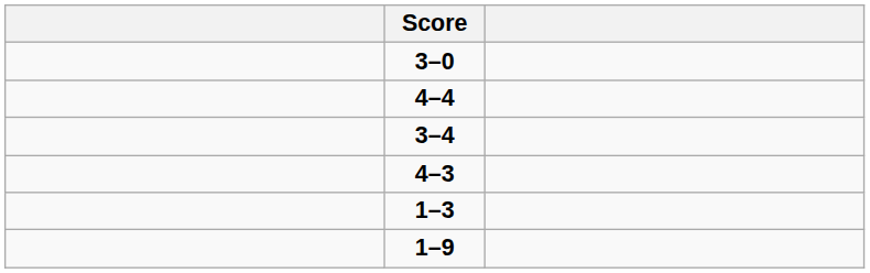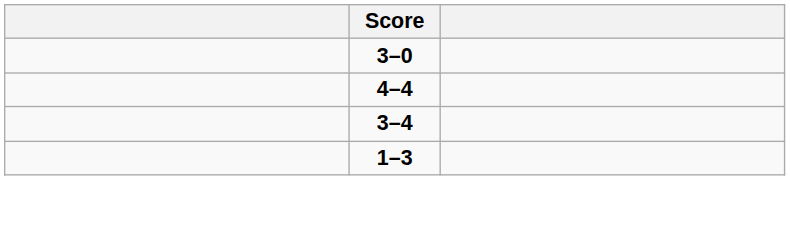- row: 4–3
- row: 1–9
